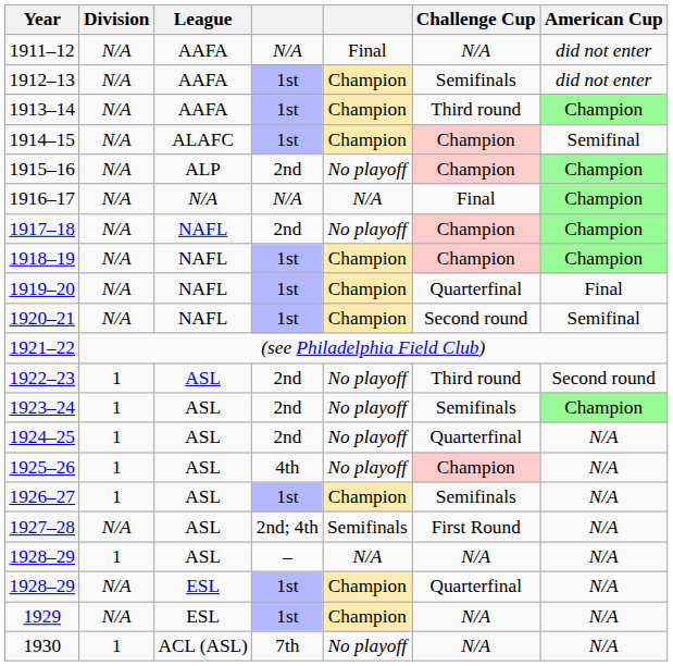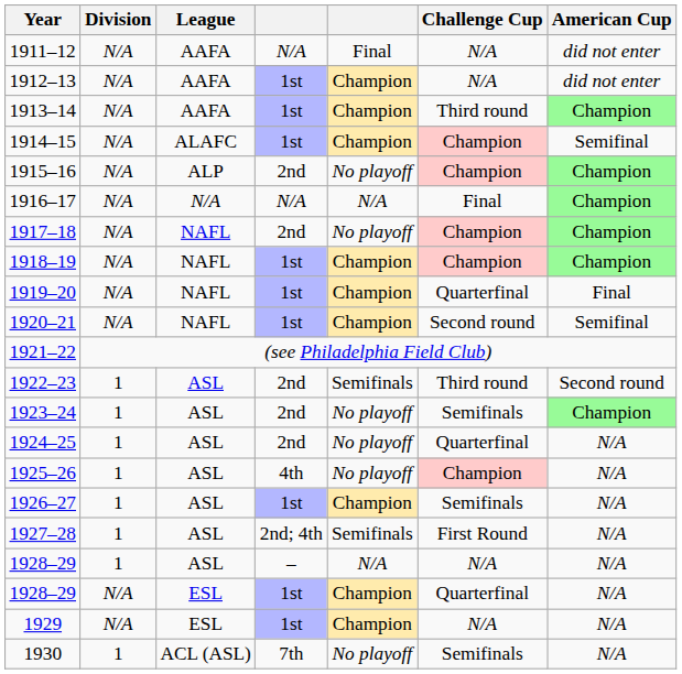1912–13 | Challenge Cup: Semifinals -> N/A
1922–23 | column 5: No playoff -> Semifinals
1927–28 | Division: N/A -> 1
1930 | Challenge Cup: N/A -> Semifinals
